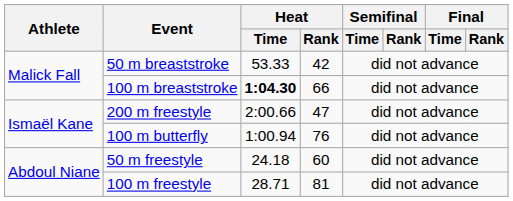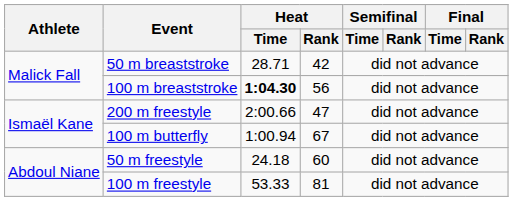50 m breaststroke | Heat / Time: 53.33 -> 28.71
100 m breaststroke | Heat / Rank: 66 -> 56
100 m butterfly | Heat / Rank: 76 -> 67
100 m freestyle | Heat / Time: 28.71 -> 53.33
